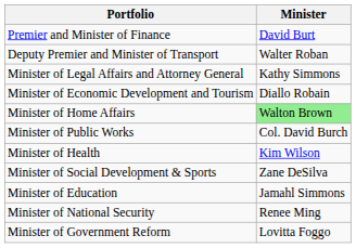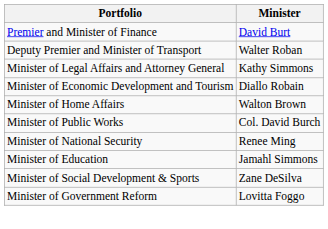Minister of Home Affairs | Minister: lightgreen background -> no background
- row: Minister of Health | Kim Wilson
rows swapped: Minister of Social Development & Sports <-> Minister of National Security
